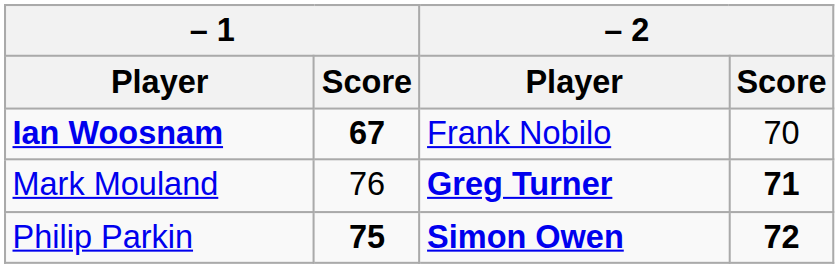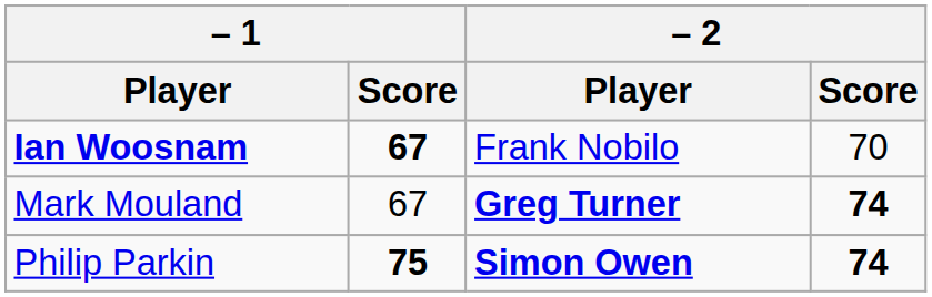Mark Mouland | – 1 / Score: 76 -> 67
Mark Mouland | – 2 / Score: 71 -> 74
Philip Parkin | – 2 / Score: 72 -> 74
